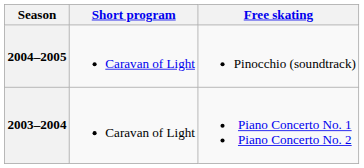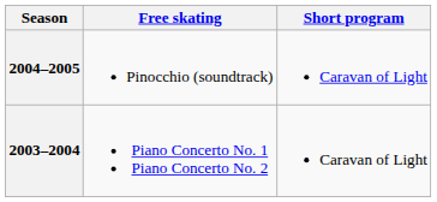columns swapped: Short program <-> Free skating
